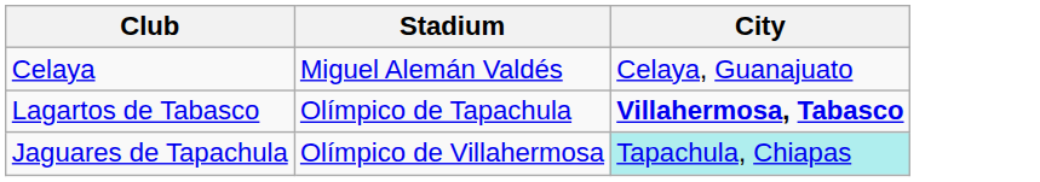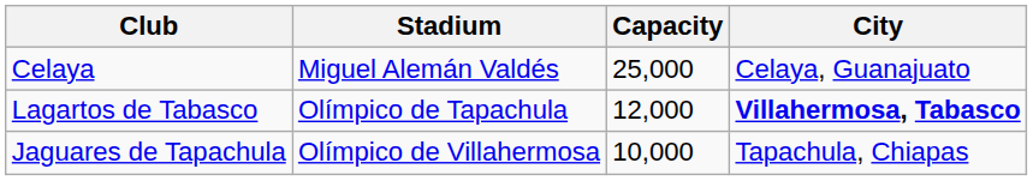+ column: Capacity | 25,000 | 12,000 | 10,000
Jaguares de Tapachula | City: paleturquoise background -> no background
